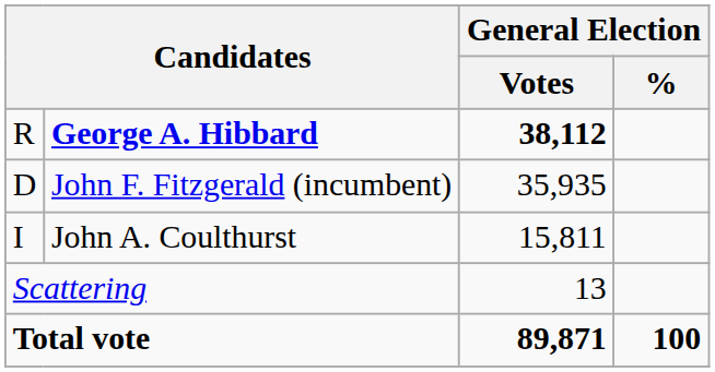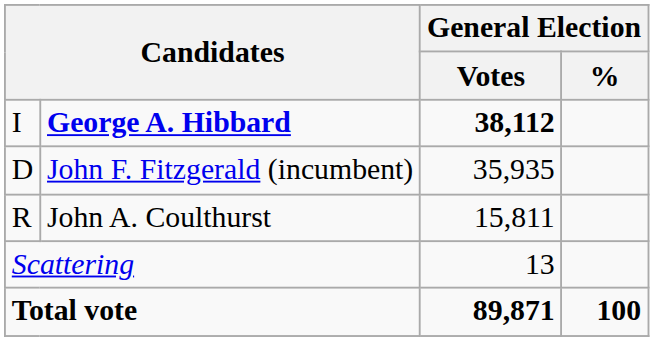George A. Hibbard | column 1: R -> I
John A. Coulthurst | column 1: I -> R
